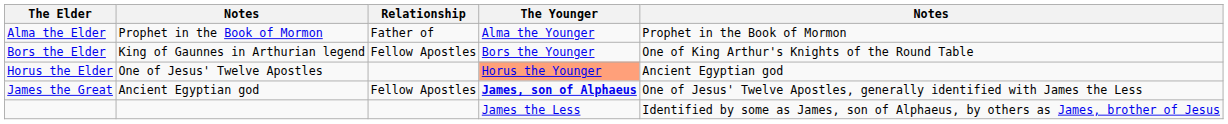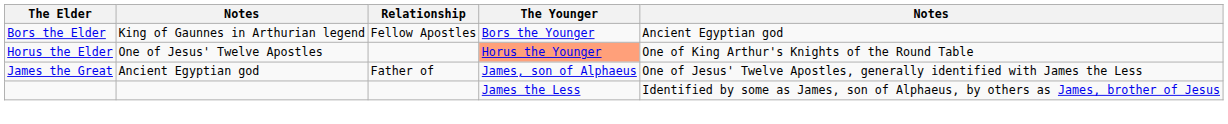- row: Alma the Elder | Prophet in the Book of Mormon | Father of | Alma the Younger | Prophet in the Book of Mormon
Bors the Elder | column 5: One of King Arthur's Knights of the Round Table -> Ancient Egyptian god
Horus the Elder | column 5: Ancient Egyptian god -> One of King Arthur's Knights of the Round Table
James the Great | Relationship: Fellow Apostles -> Father of
James the Great | The Younger: bold -> normal
